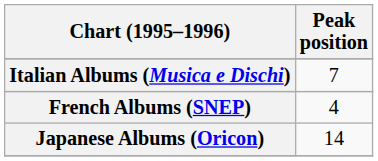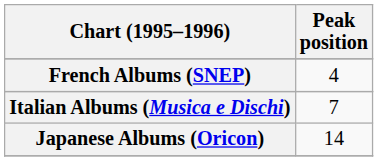rows swapped: French Albums (SNEP) <-> Italian Albums (Musica e Dischi)
